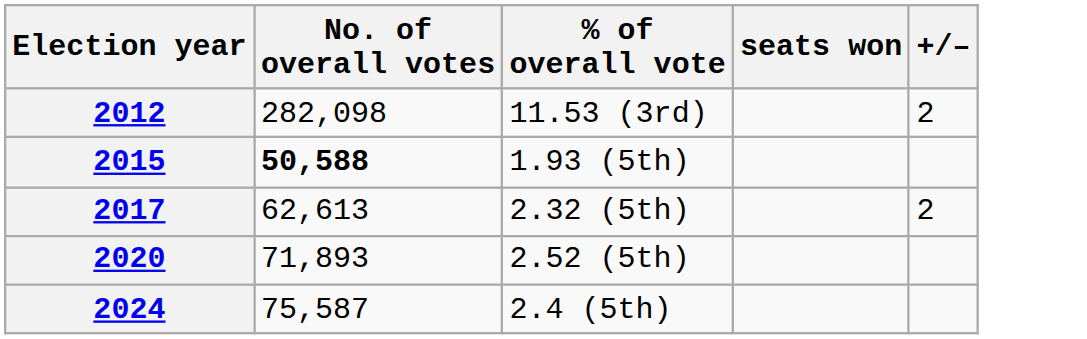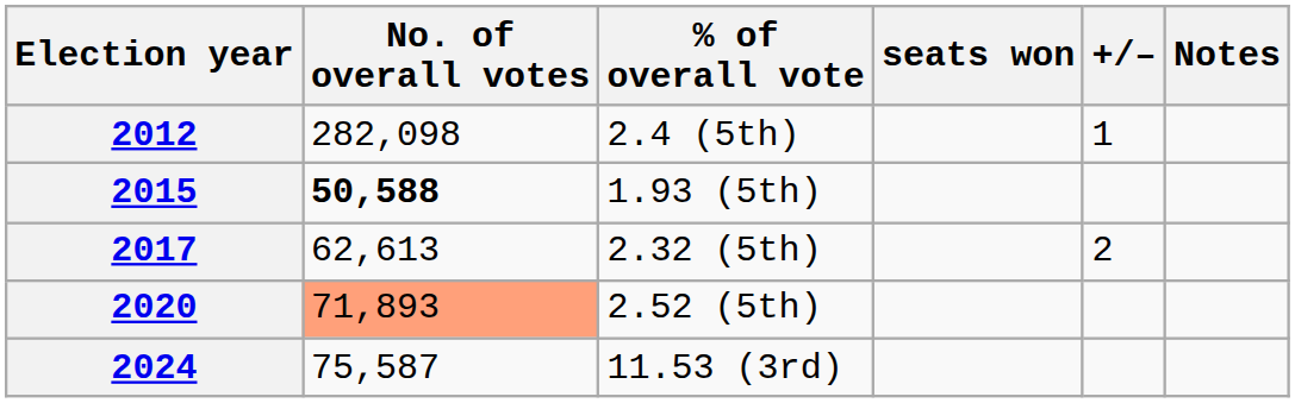+ column: Notes
2012 | % of overall vote: 11.53 (3rd) -> 2.4 (5th)
2012 | +/–: 2 -> 1
2020 | No. of overall votes: no background -> lightsalmon background
2024 | % of overall vote: 2.4 (5th) -> 11.53 (3rd)
